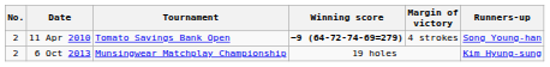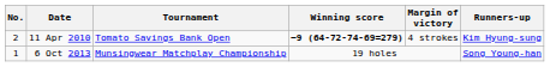11 Apr 2010 | Runners-up: Song Young-han -> Kim Hyung-sung
6 Oct 2013 | No.: 2 -> 1
6 Oct 2013 | Runners-up: Kim Hyung-sung -> Song Young-han
